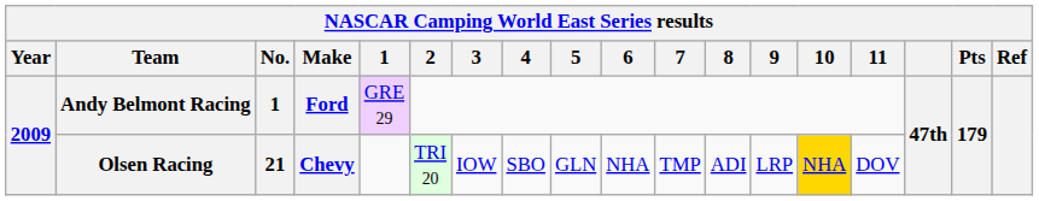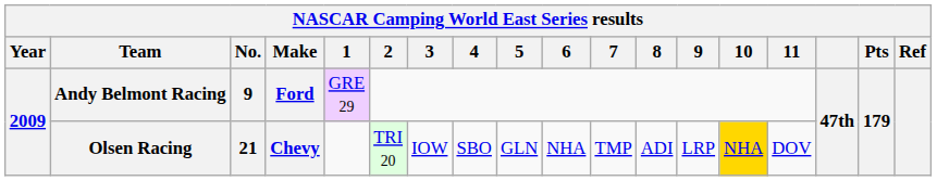Andy Belmont Racing | No.: 1 -> 9
